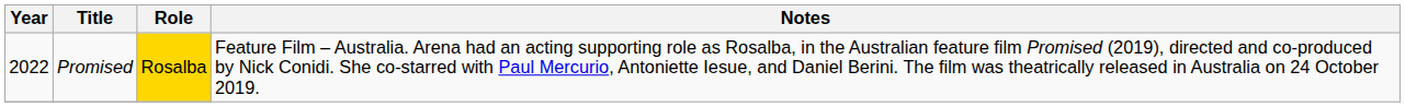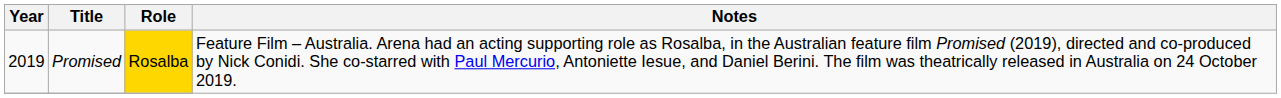Promised | Year: 2022 -> 2019
